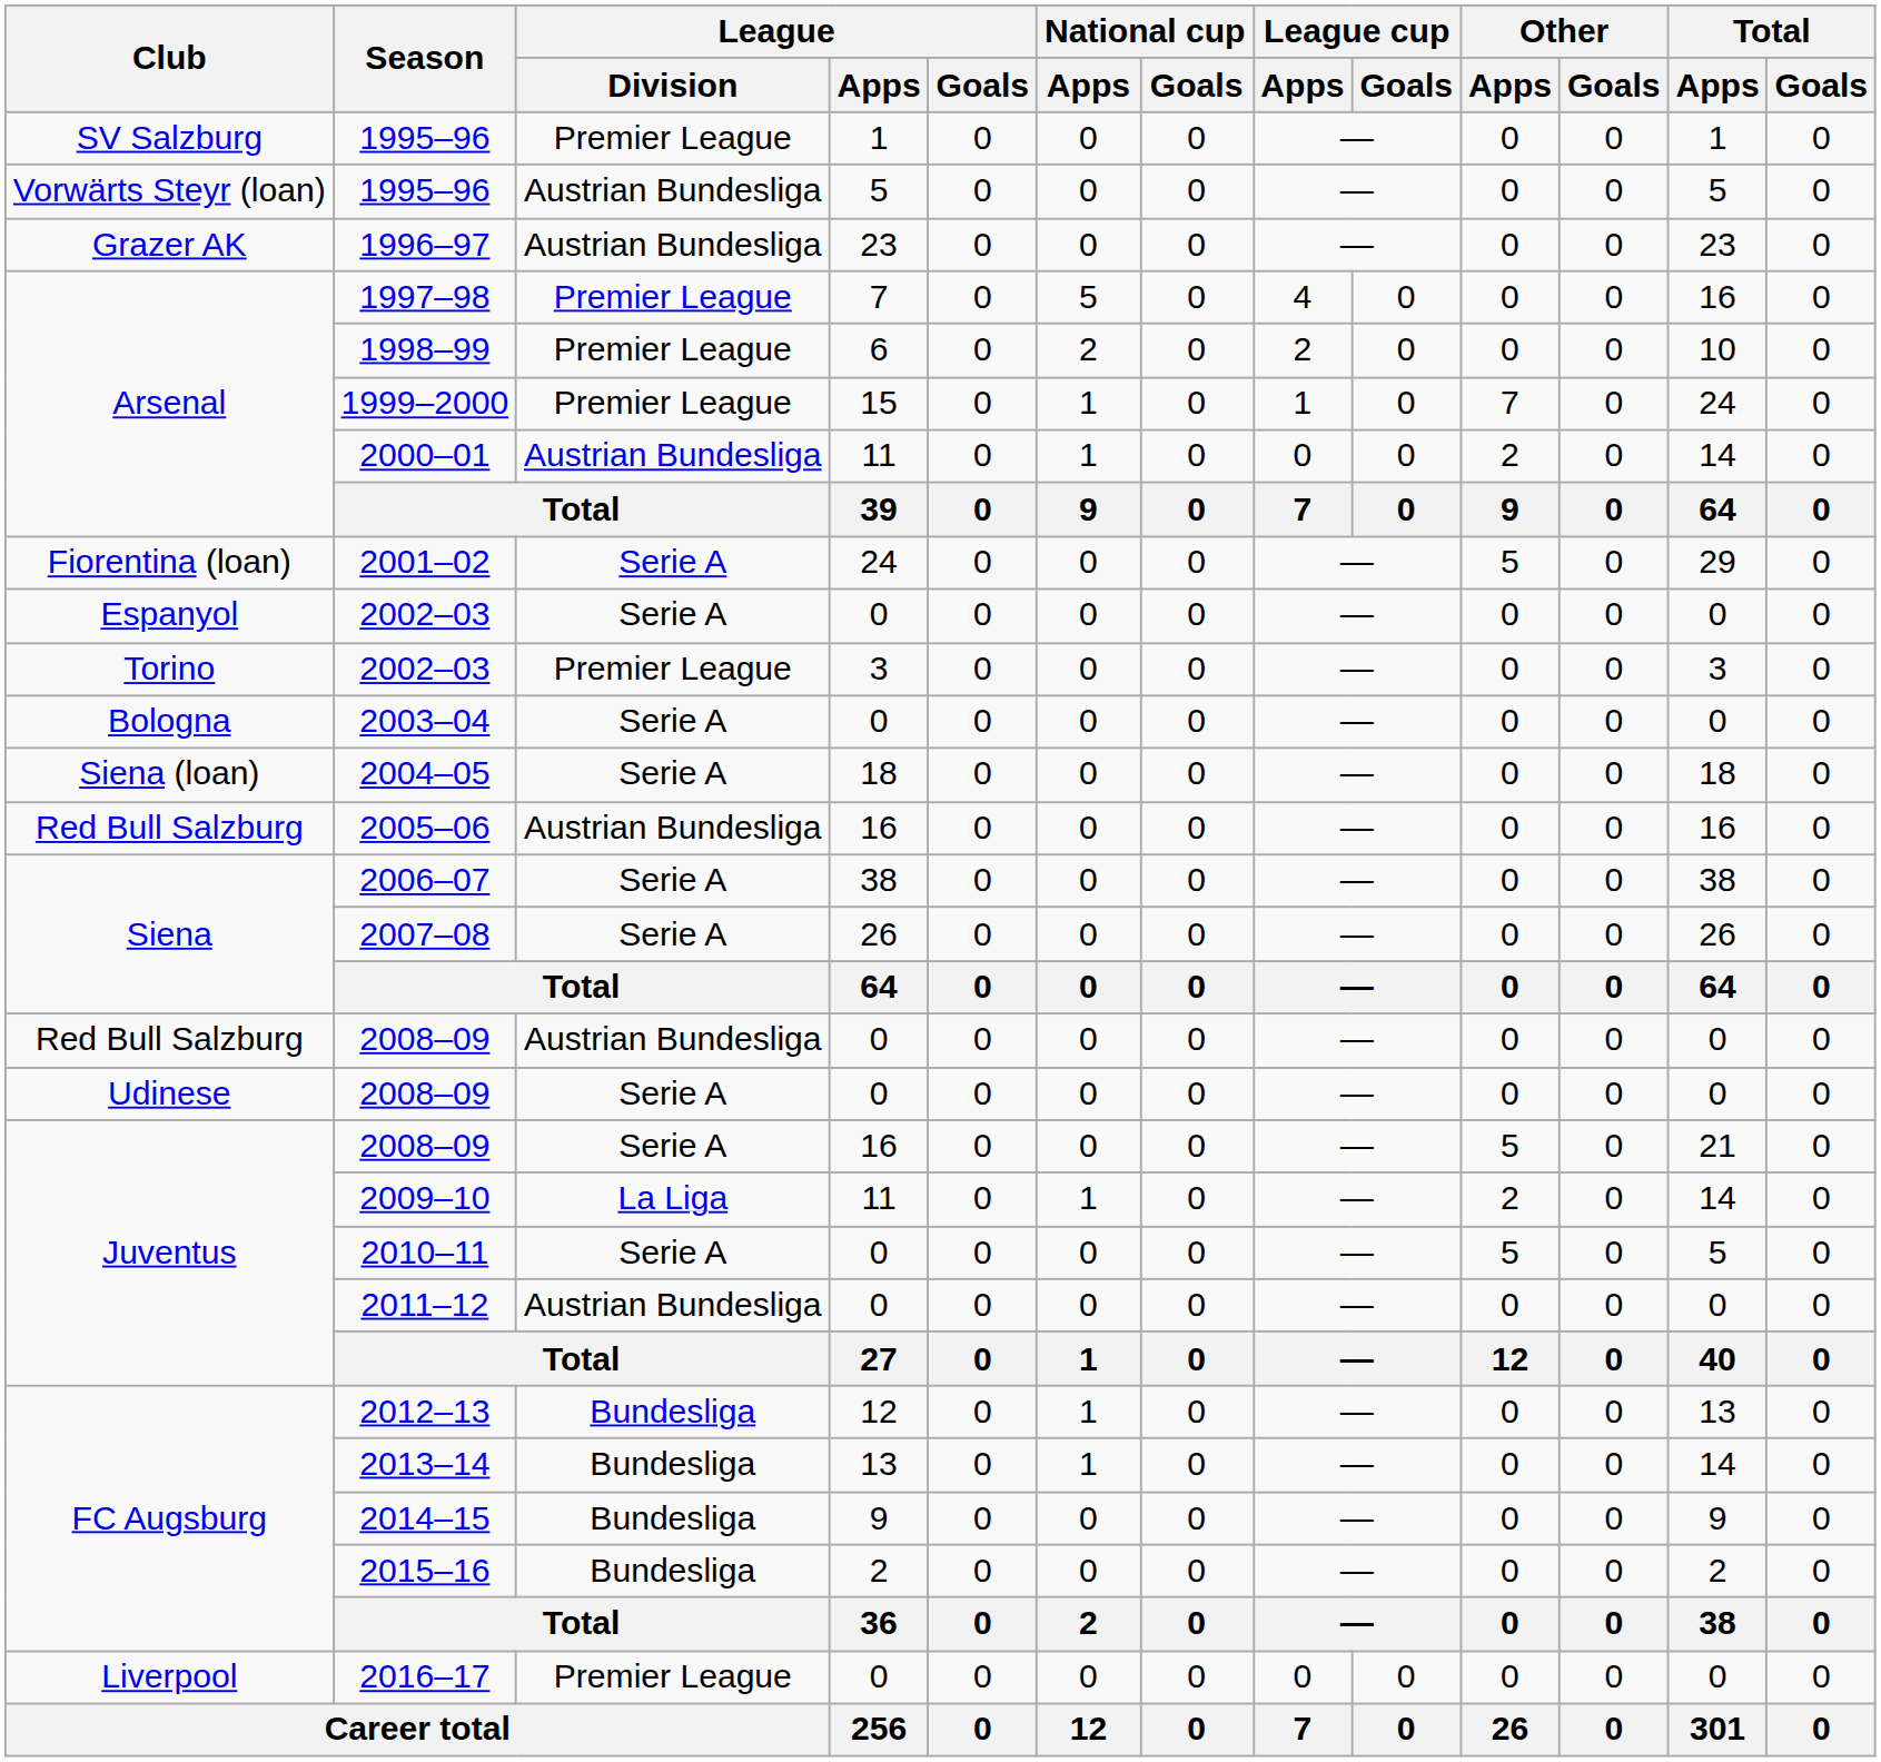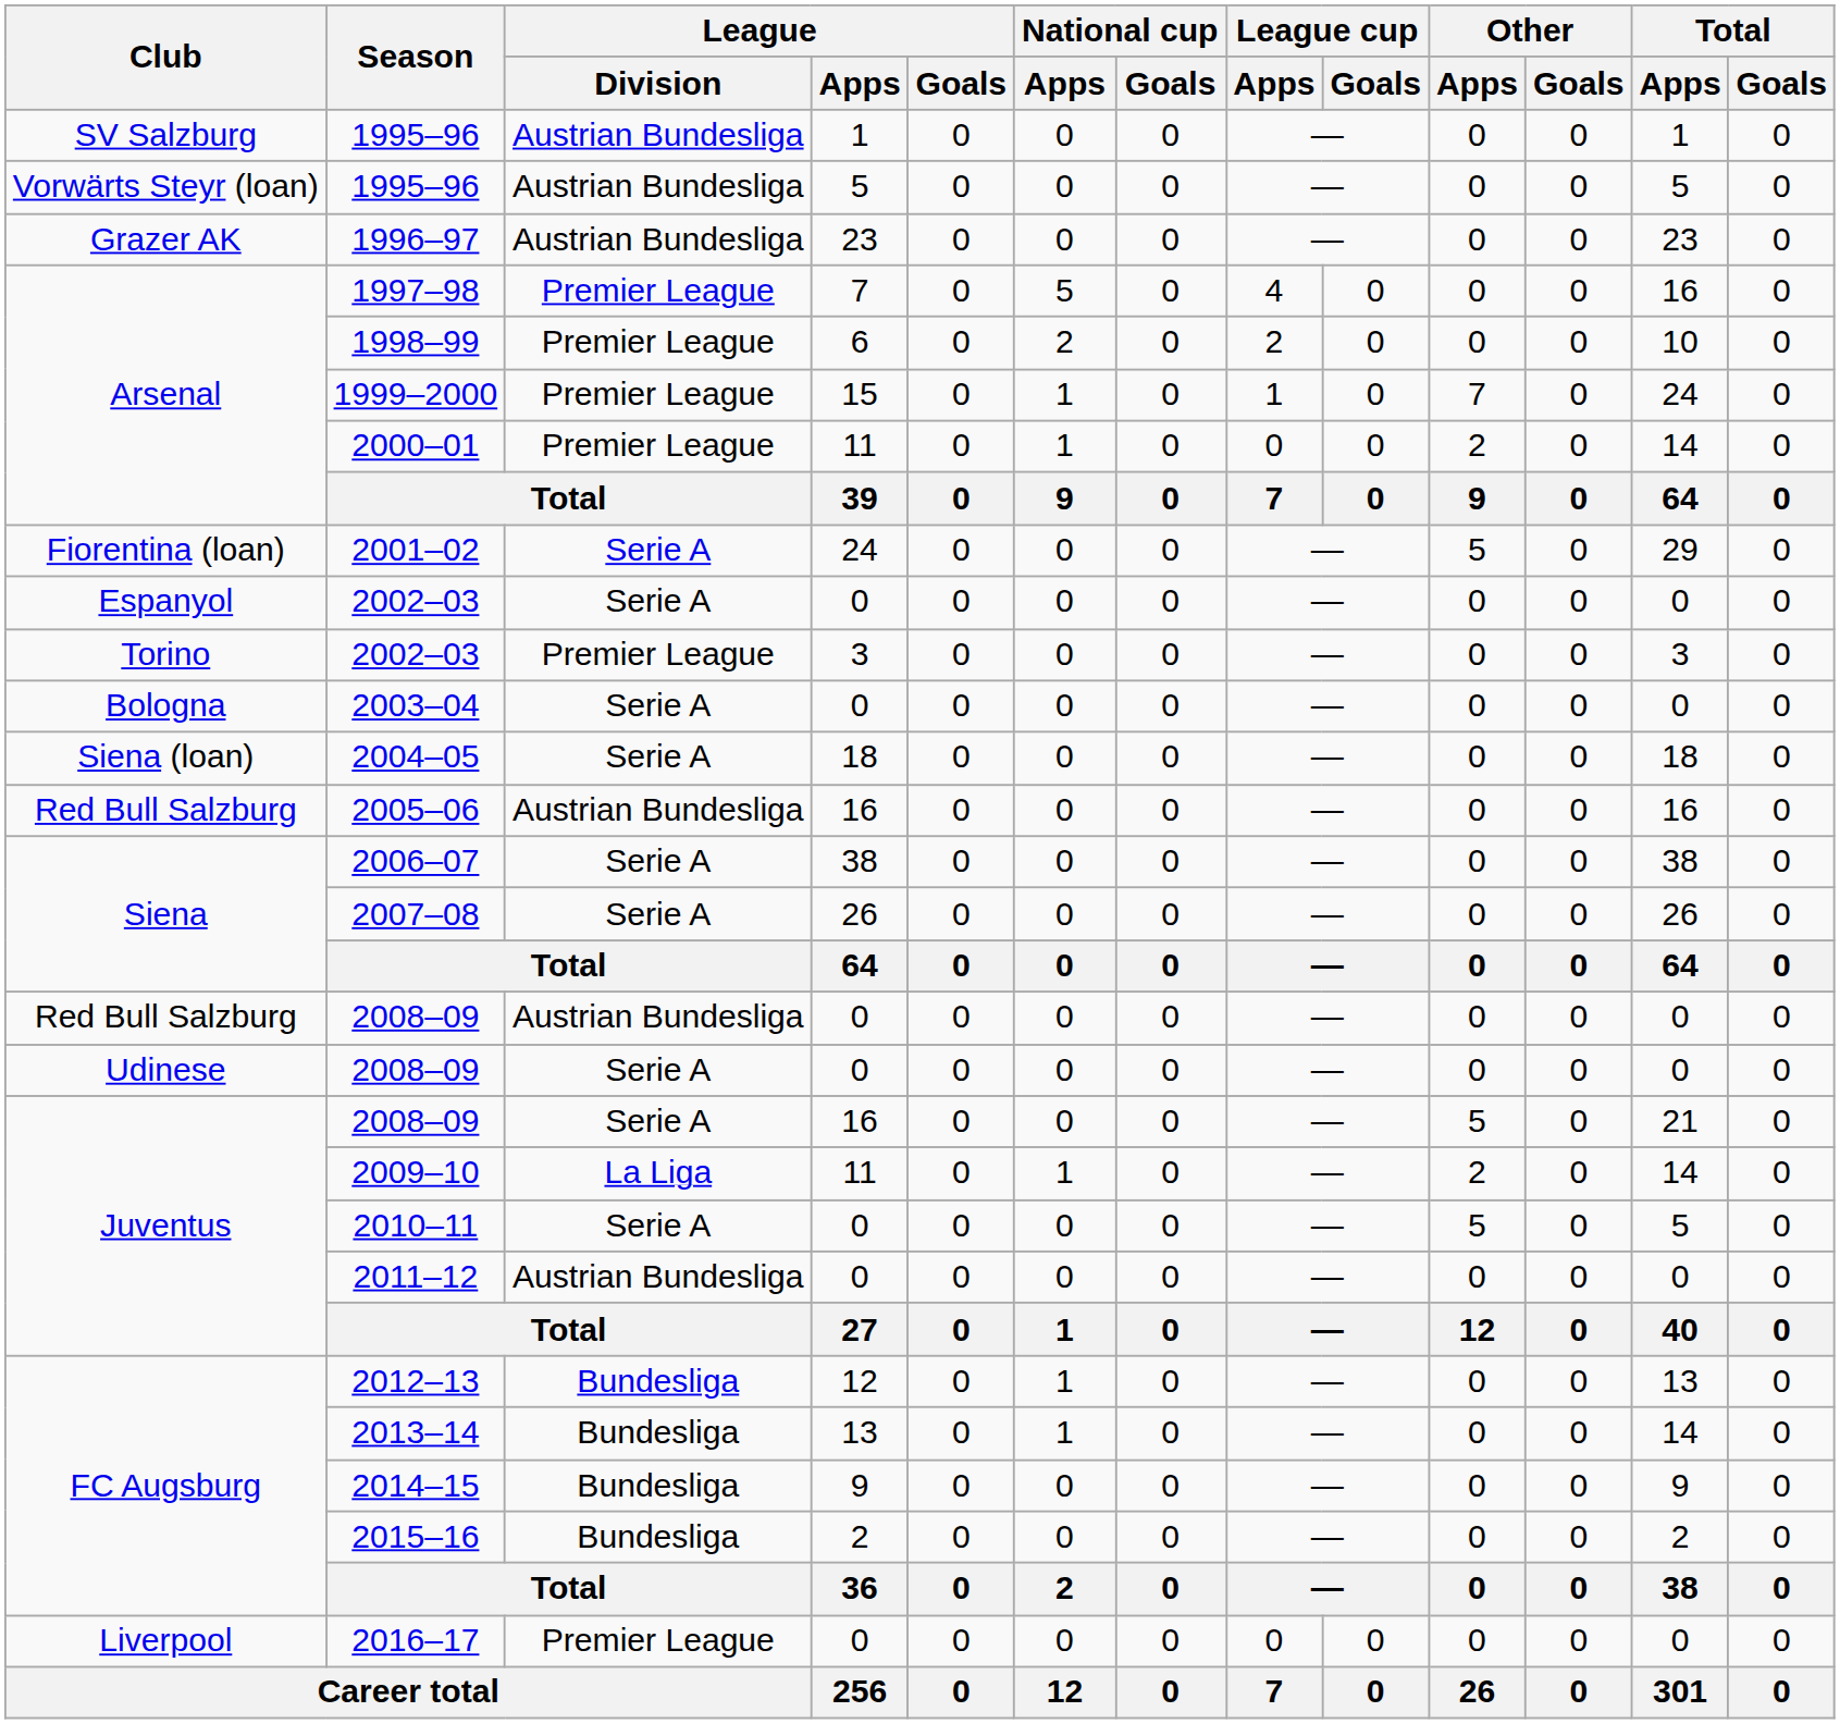SV Salzburg / 1995–96 | League / Division: Premier League -> Austrian Bundesliga
2000–01 | League / Division: Austrian Bundesliga -> Premier League
